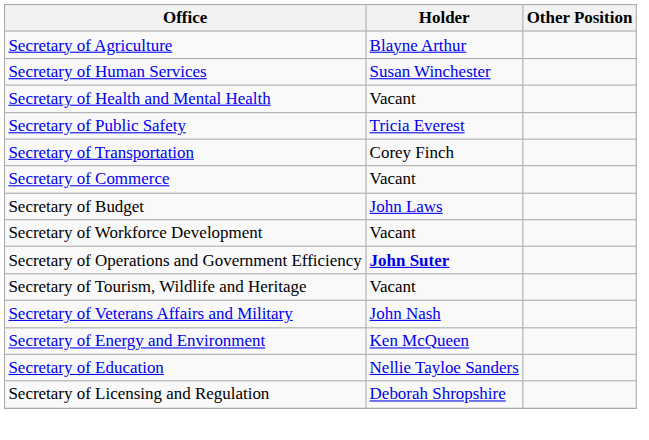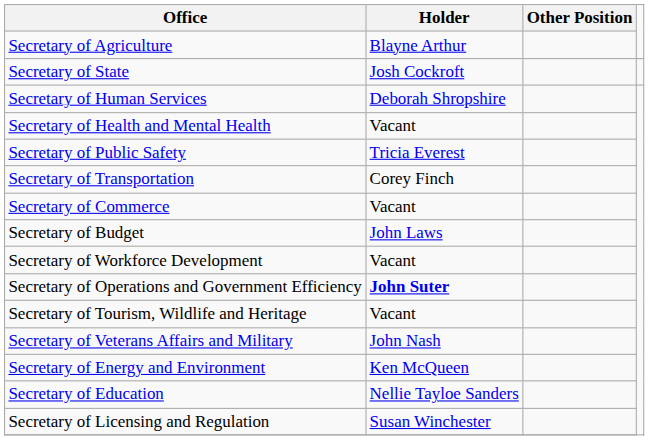+ row: Secretary of State | Josh Cockroft
Secretary of Human Services | Holder: Susan Winchester -> Deborah Shropshire
Secretary of Licensing and Regulation | Holder: Deborah Shropshire -> Susan Winchester
